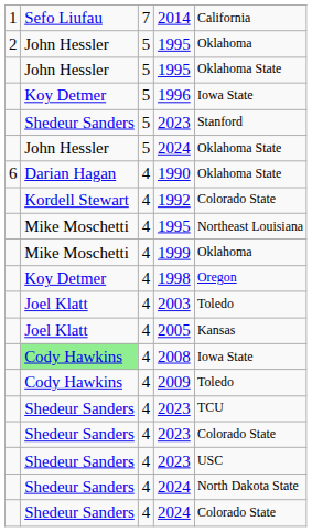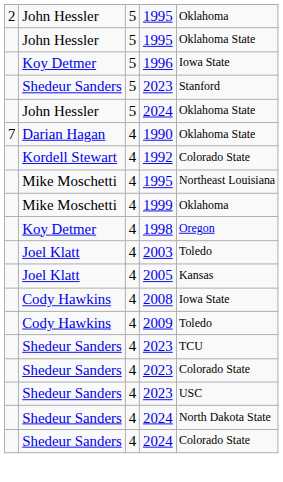- row: 1 | Sefo Liufau | 7 | 2014 | California
1990 | column 1: 6 -> 7
2008 | column 2: lightgreen background -> no background
